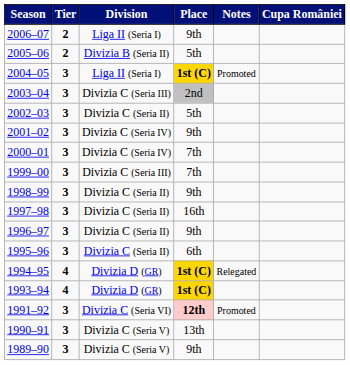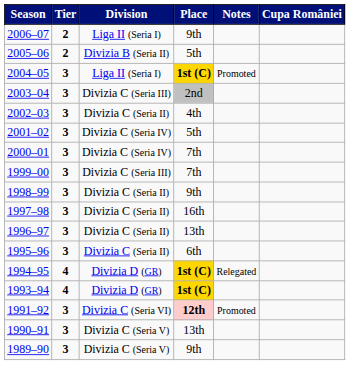2002–03 | Place: 5th -> 4th
2001–02 | Place: 9th -> 5th
1996–97 | Place: 9th -> 13th
